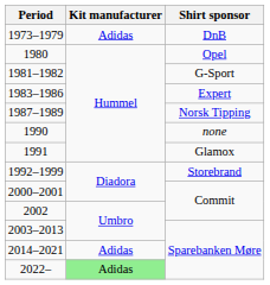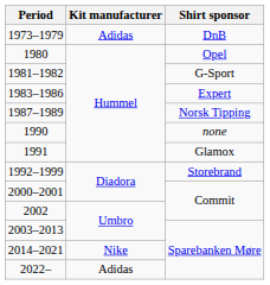2014–2021 | Kit manufacturer: Adidas -> Nike
2022– | Kit manufacturer: lightgreen background -> no background
